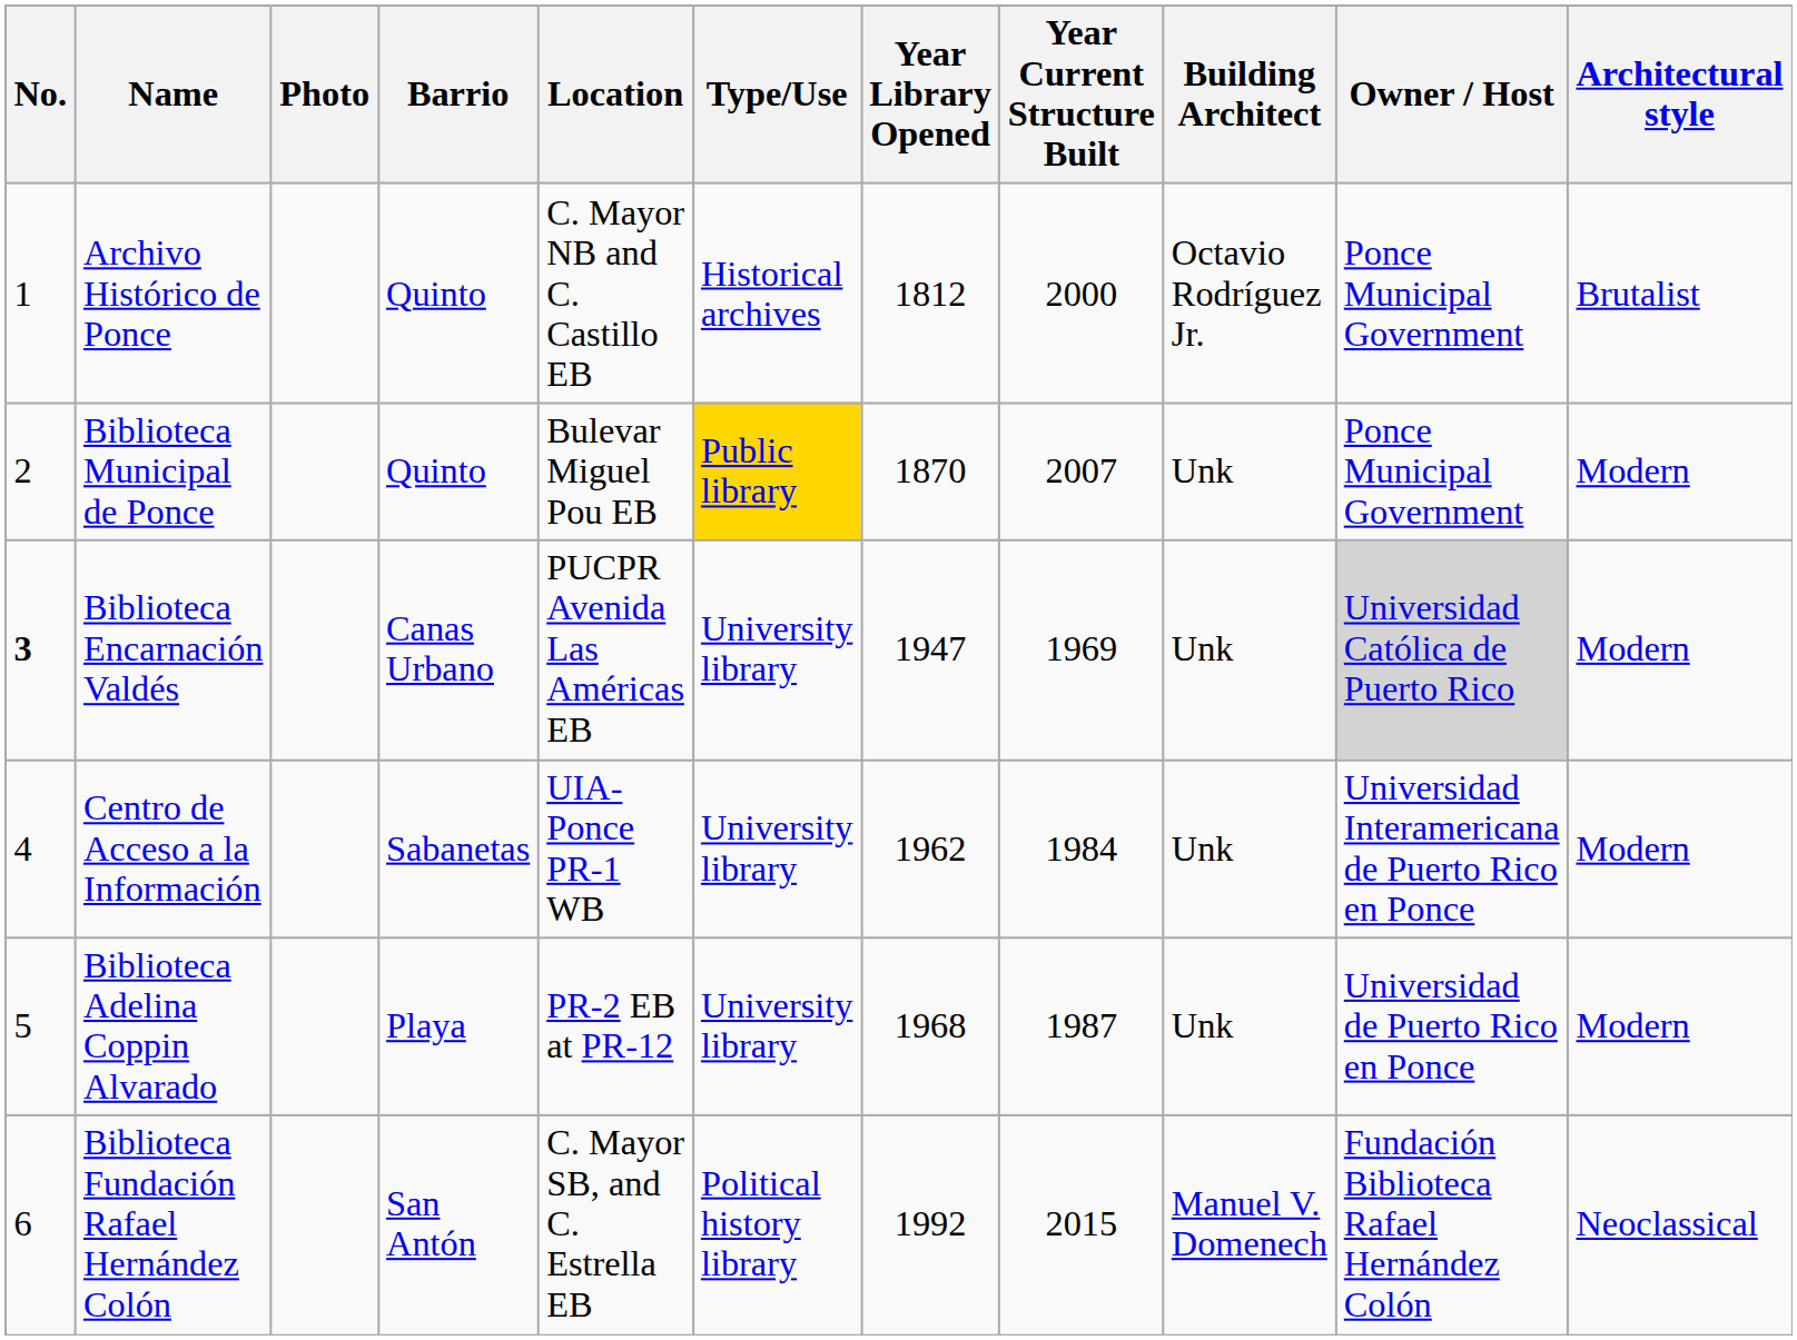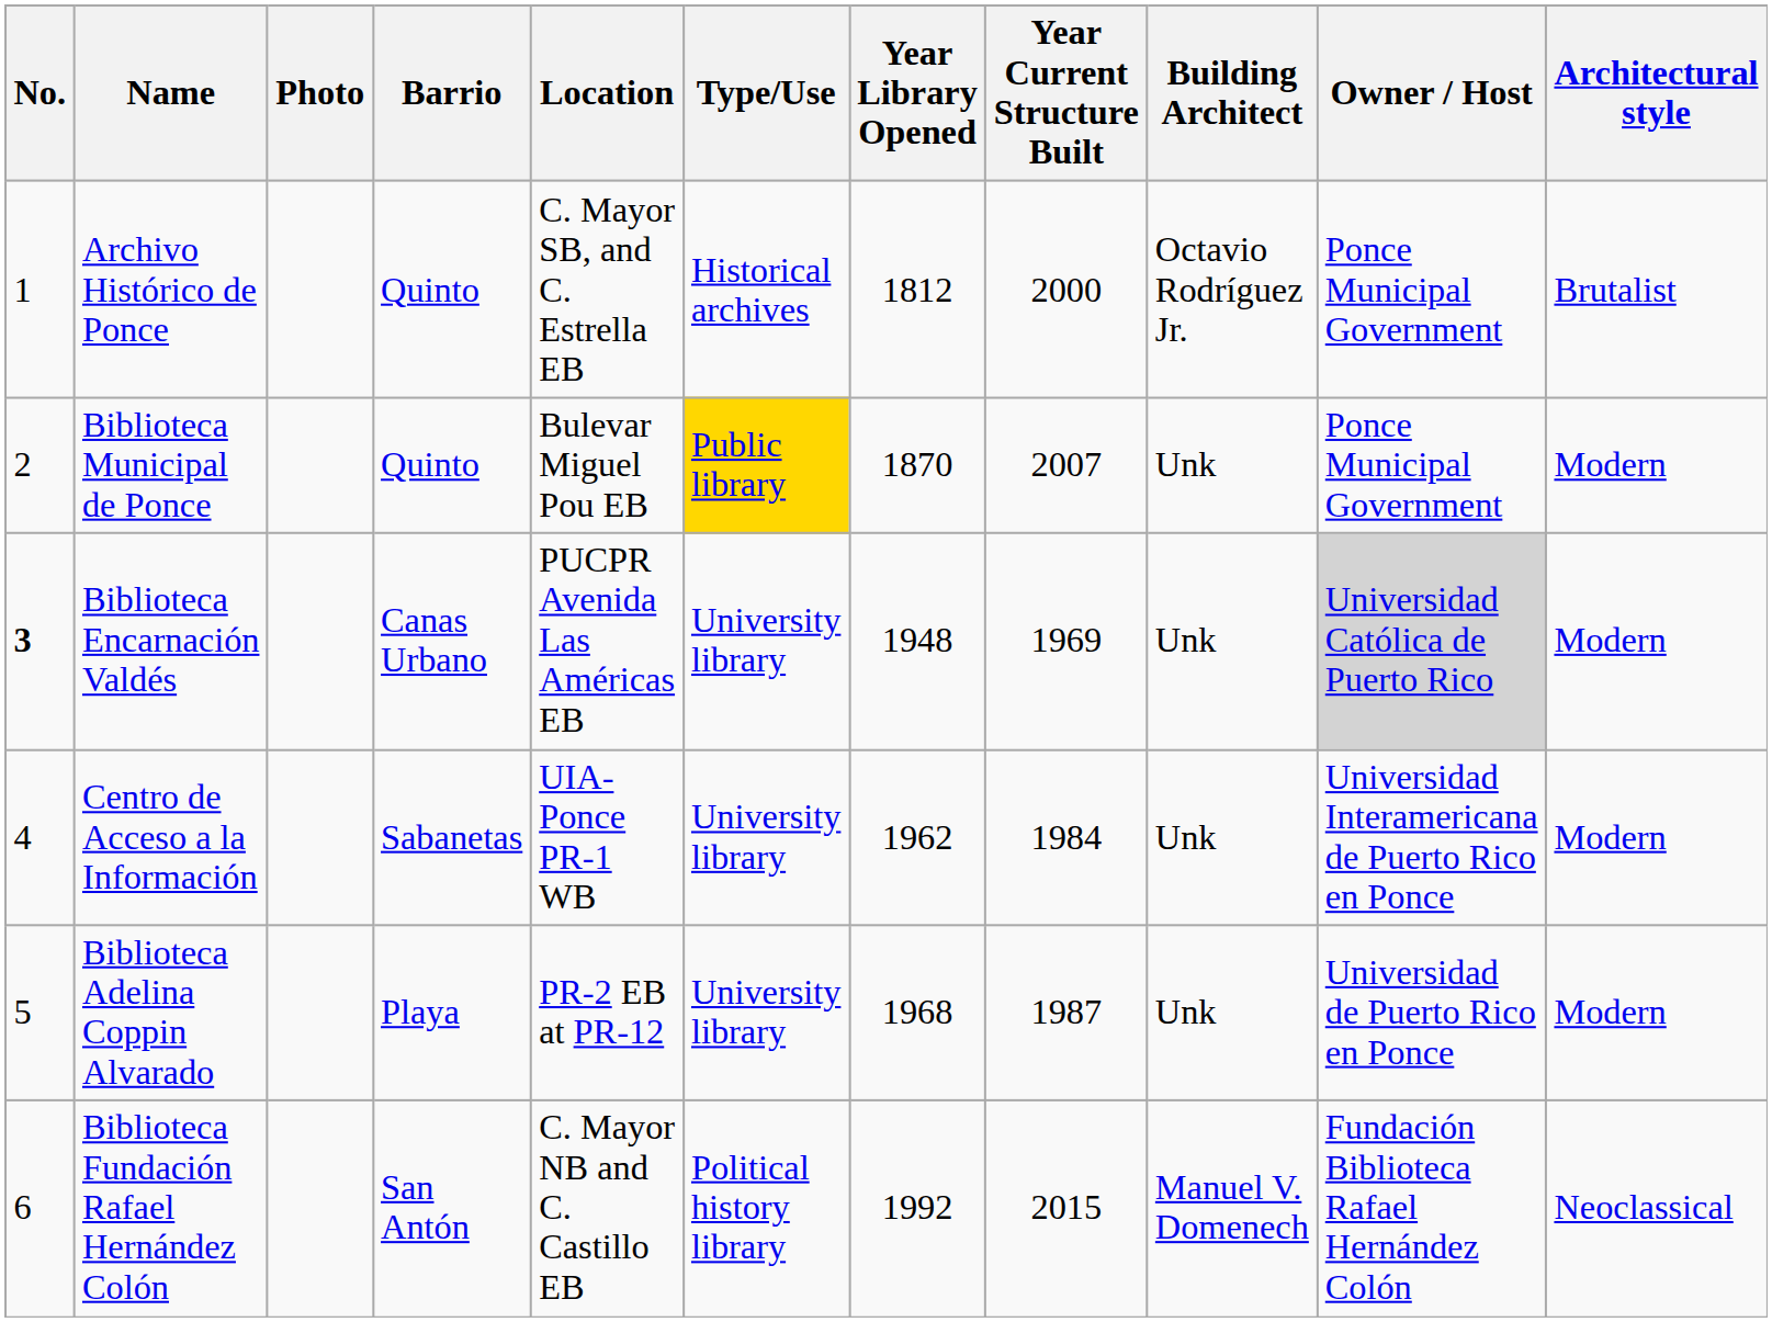Archivo Histórico de Ponce | Location: C. Mayor NB and C. Castillo EB -> C. Mayor SB, and C. Estrella EB
Biblioteca Encarnación Valdés | Year Library Opened: 1947 -> 1948
Biblioteca Fundación Rafael Hernández Colón | Location: C. Mayor SB, and C. Estrella EB -> C. Mayor NB and C. Castillo EB
